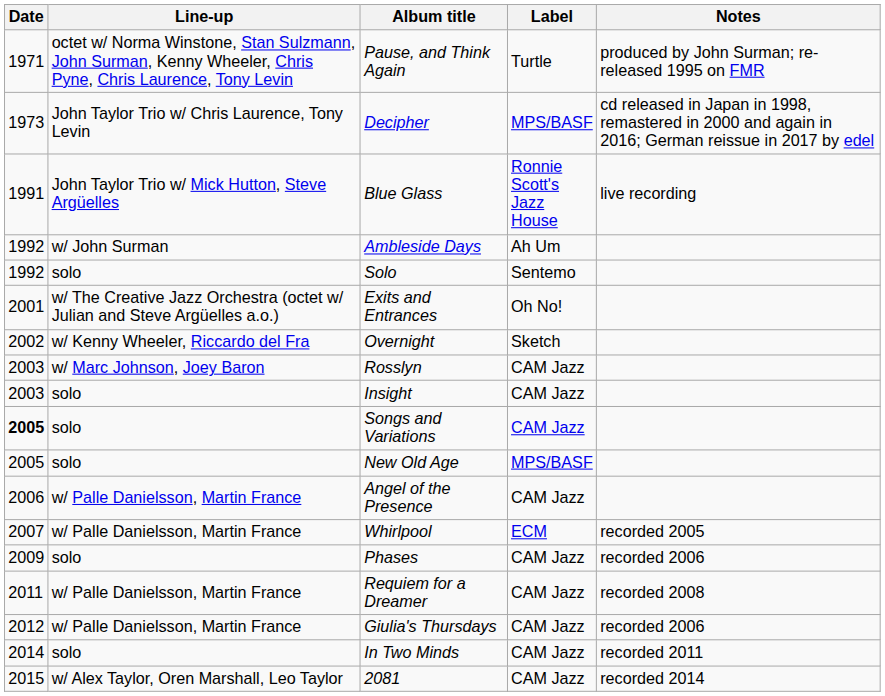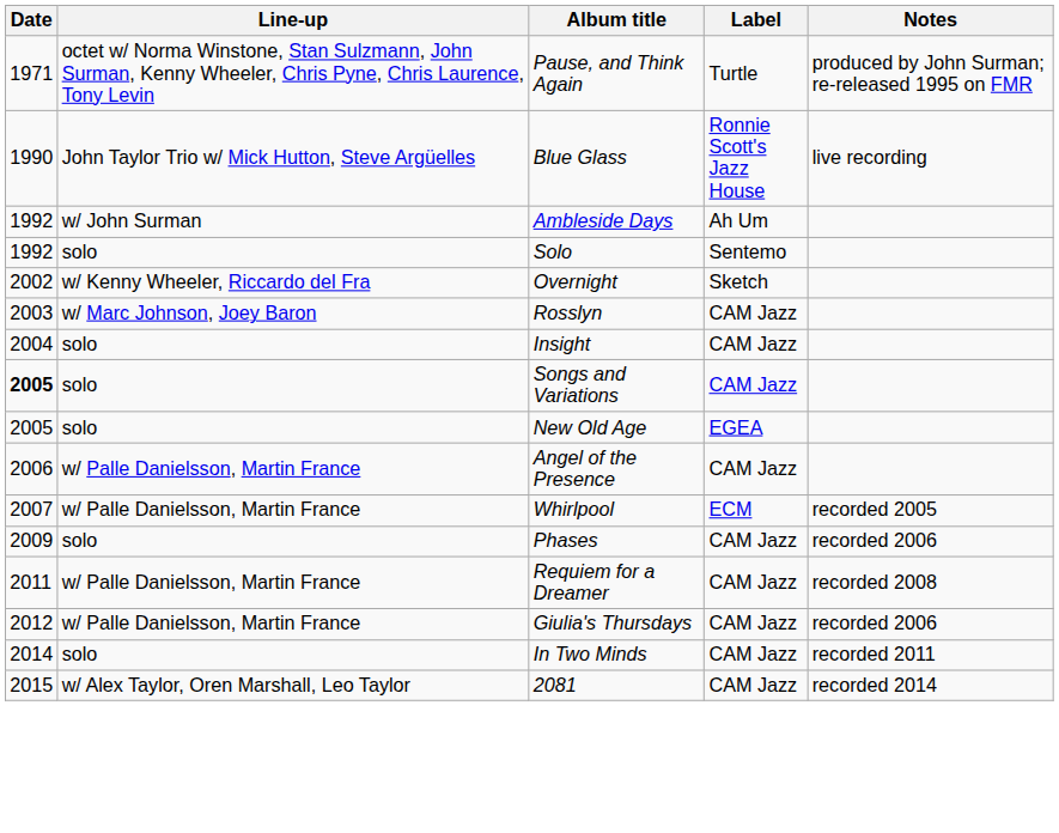- row: 1973 | John Taylor Trio w/ Chris Laurence, Tony Levin | Decipher | MPS/BASF | cd released in Japan in 1998, remastered in 2000 and again in 2016; German reissue in 2017 by edel
Blue Glass | Date: 1991 -> 1990
- row: 2001 | w/ The Creative Jazz Orchestra (octet w/ Julian and Steve Argüelles a.o.) | Exits and Entrances | Oh No!
Insight | Date: 2003 -> 2004
New Old Age | Label: MPS/BASF -> EGEA
